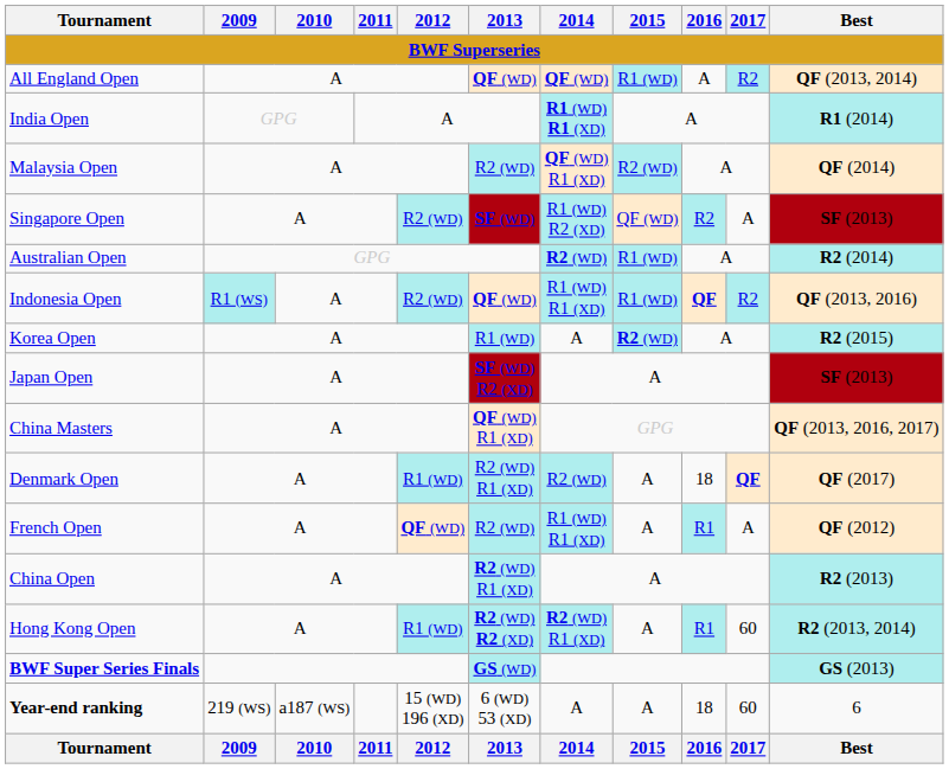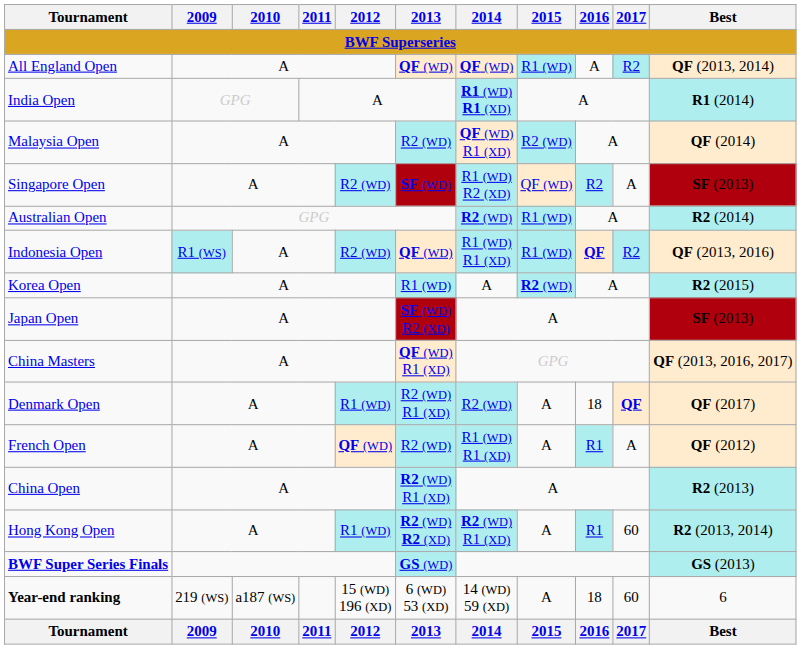Year-end ranking | 2014: A -> 14 (WD) 59 (XD)
